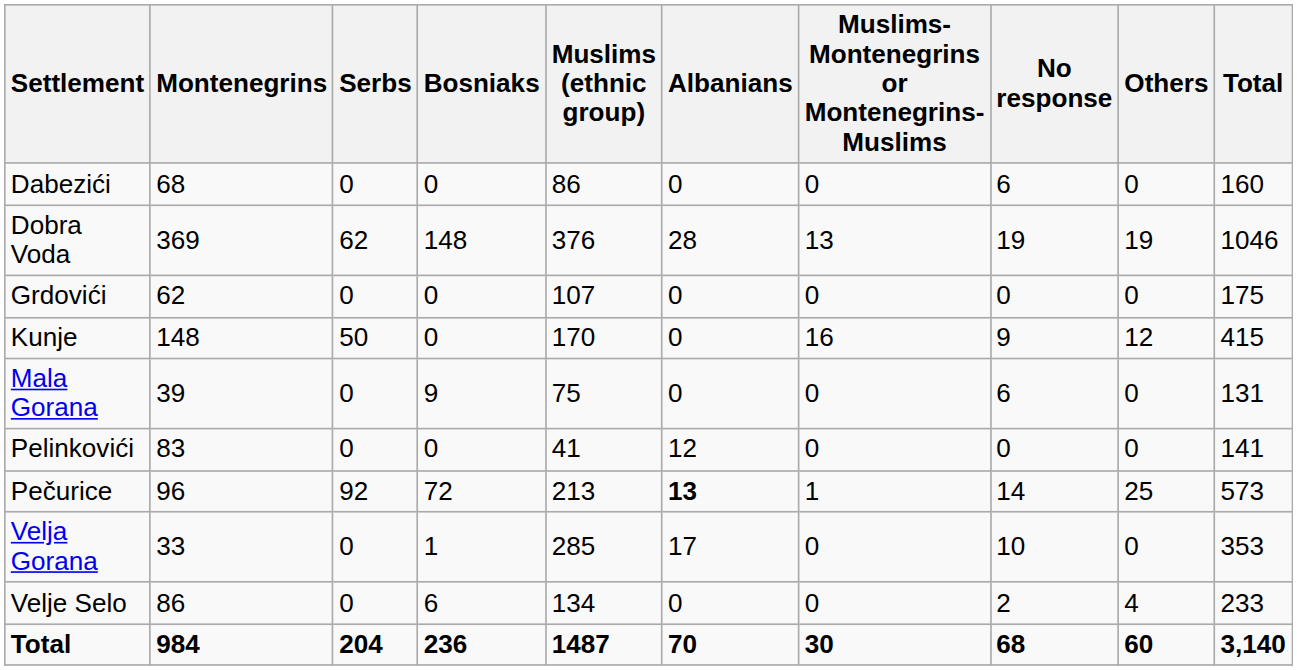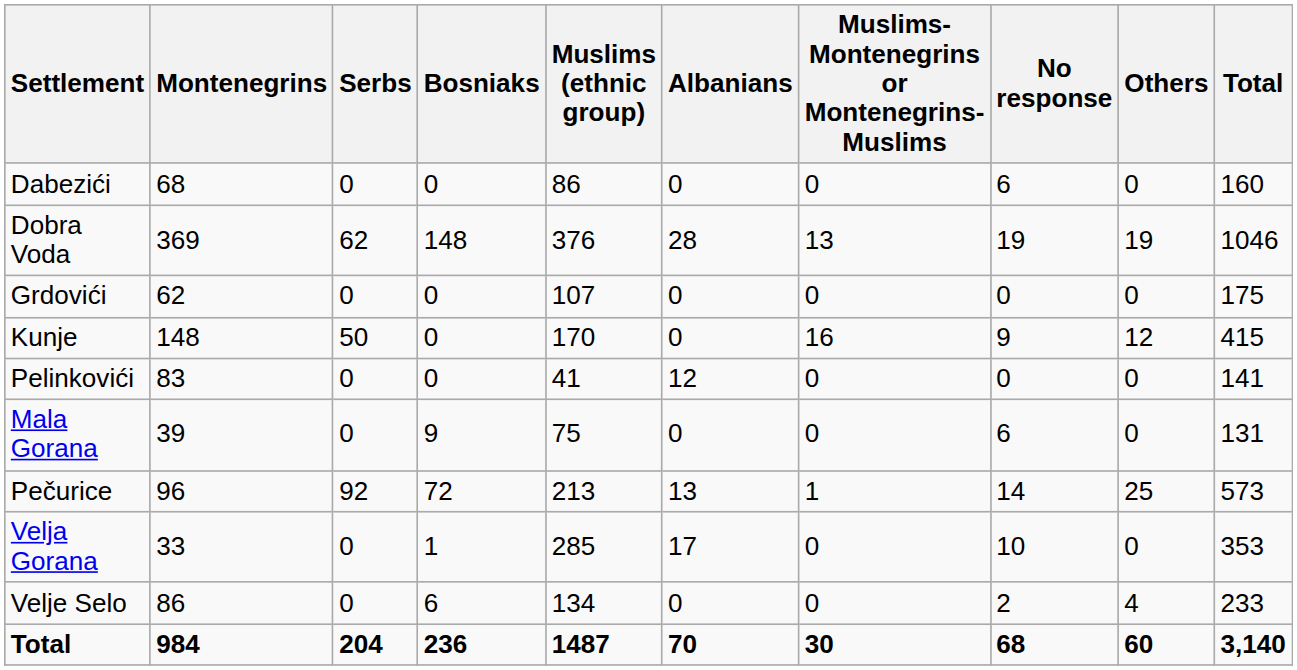rows swapped: Mala Gorana <-> Pelinkovići
Pečurice | Albanians: bold -> normal
